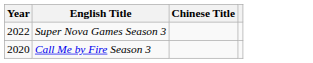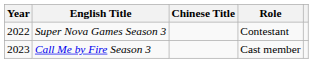+ column: Role | Contestant | Cast member
Call Me by Fire Season 3 | Year: 2020 -> 2023
